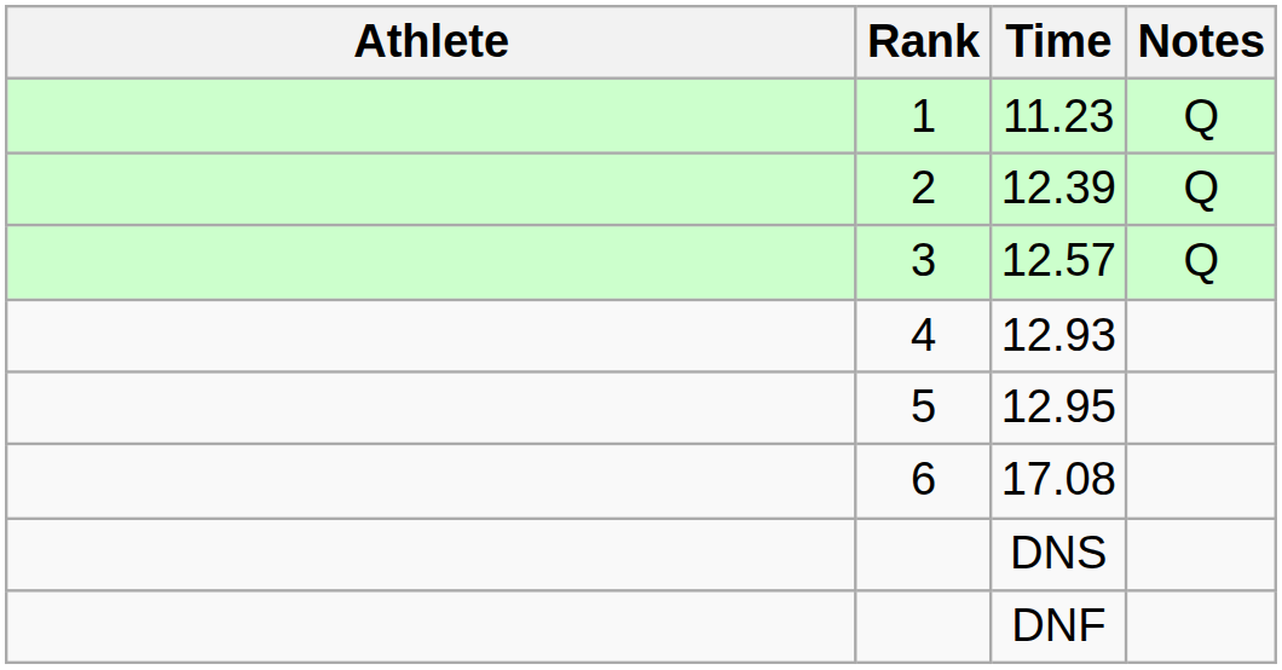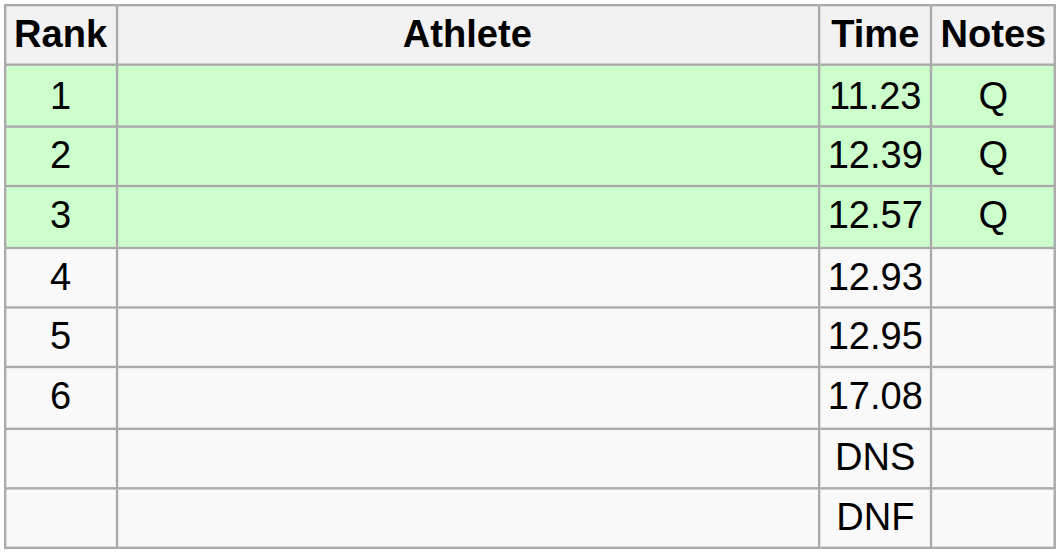columns swapped: Rank <-> Athlete
